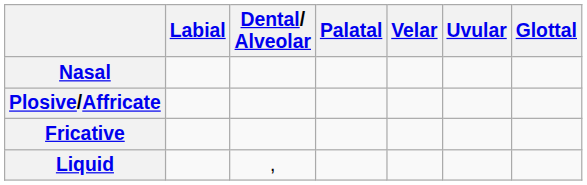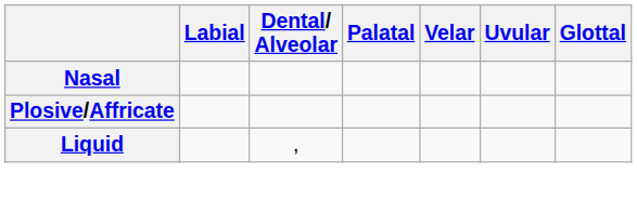- row: Fricative
